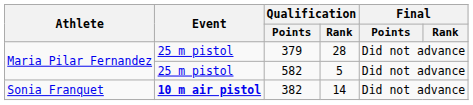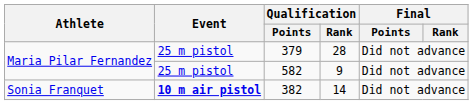582 | Qualification / Rank: 5 -> 9
